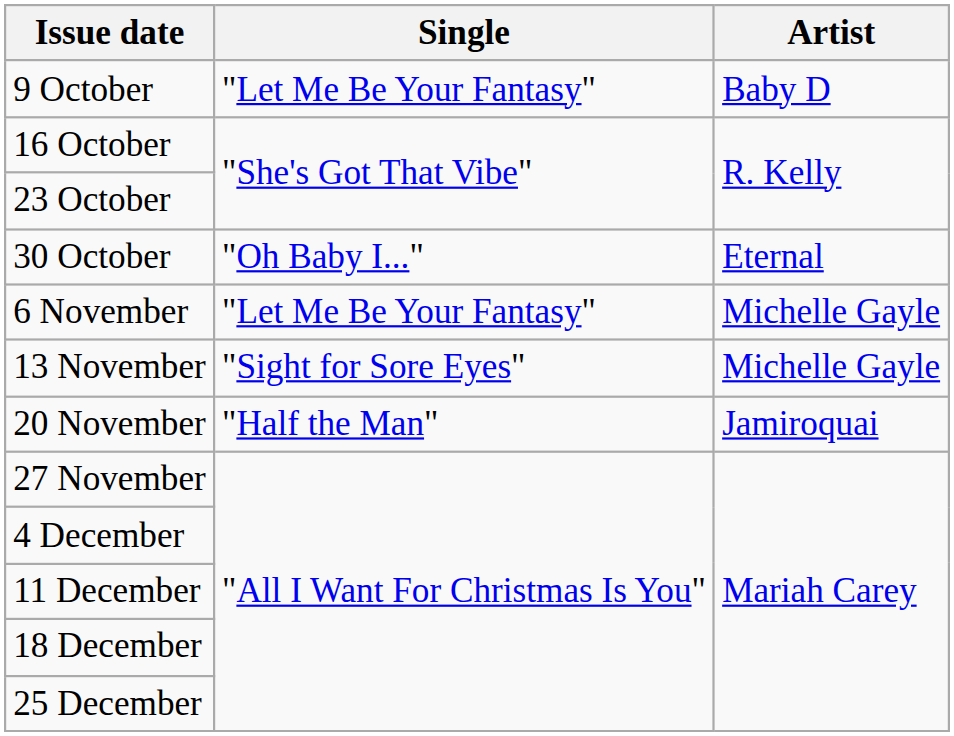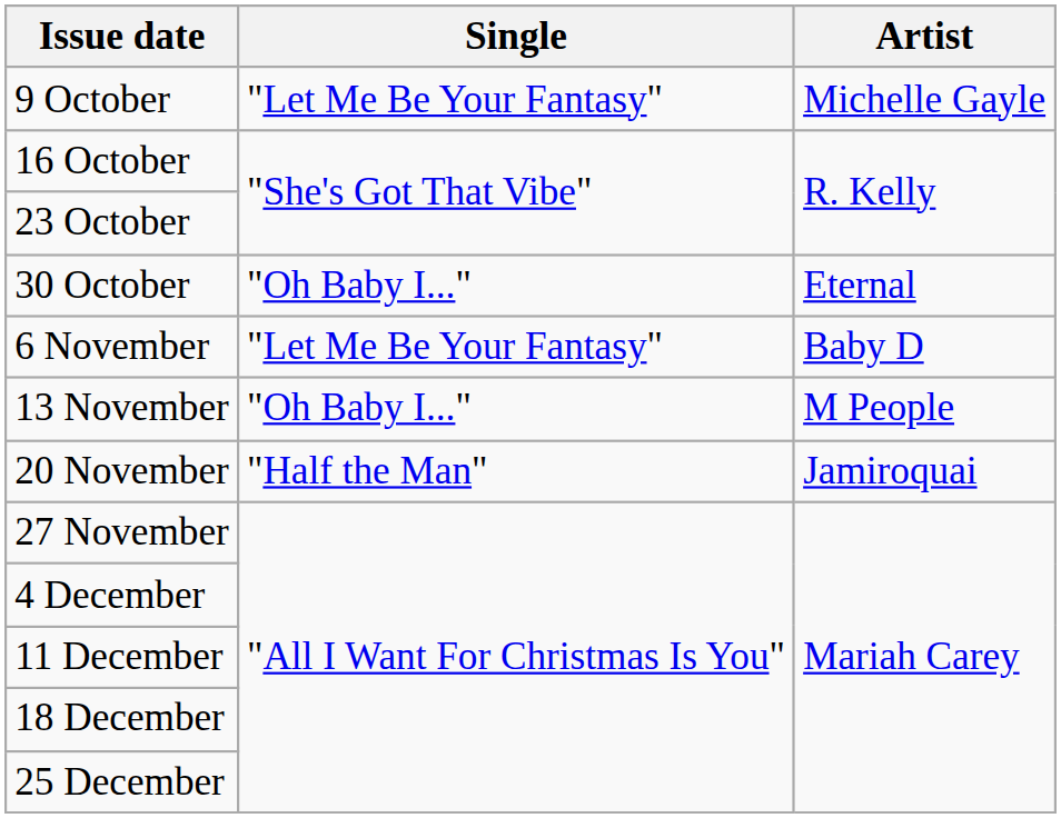9 October | Artist: Baby D -> Michelle Gayle
6 November | Artist: Michelle Gayle -> Baby D
13 November | Single: "Sight for Sore Eyes" -> "Oh Baby I..."
13 November | Artist: Michelle Gayle -> M People
